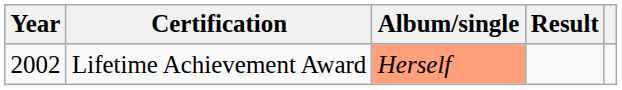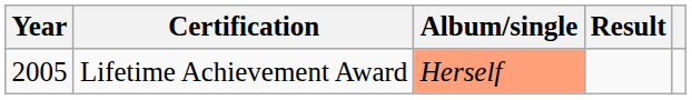Lifetime Achievement Award | Year: 2002 -> 2005
